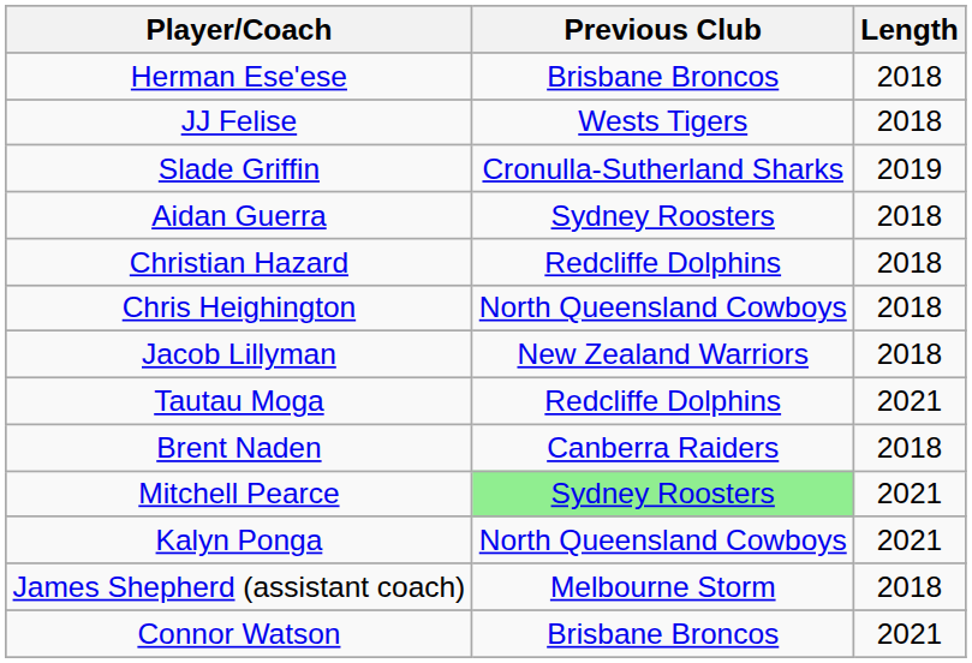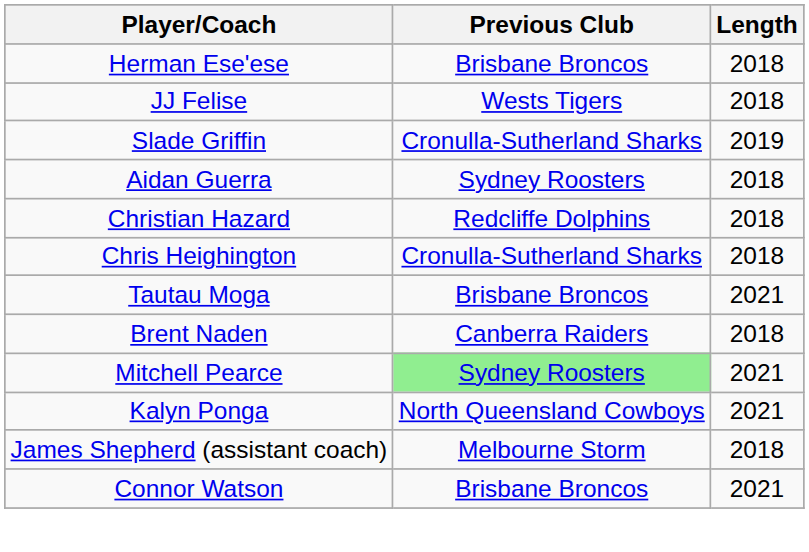Chris Heighington | Previous Club: North Queensland Cowboys -> Cronulla-Sutherland Sharks
- row: Jacob Lillyman | New Zealand Warriors | 2018
Tautau Moga | Previous Club: Redcliffe Dolphins -> Brisbane Broncos
